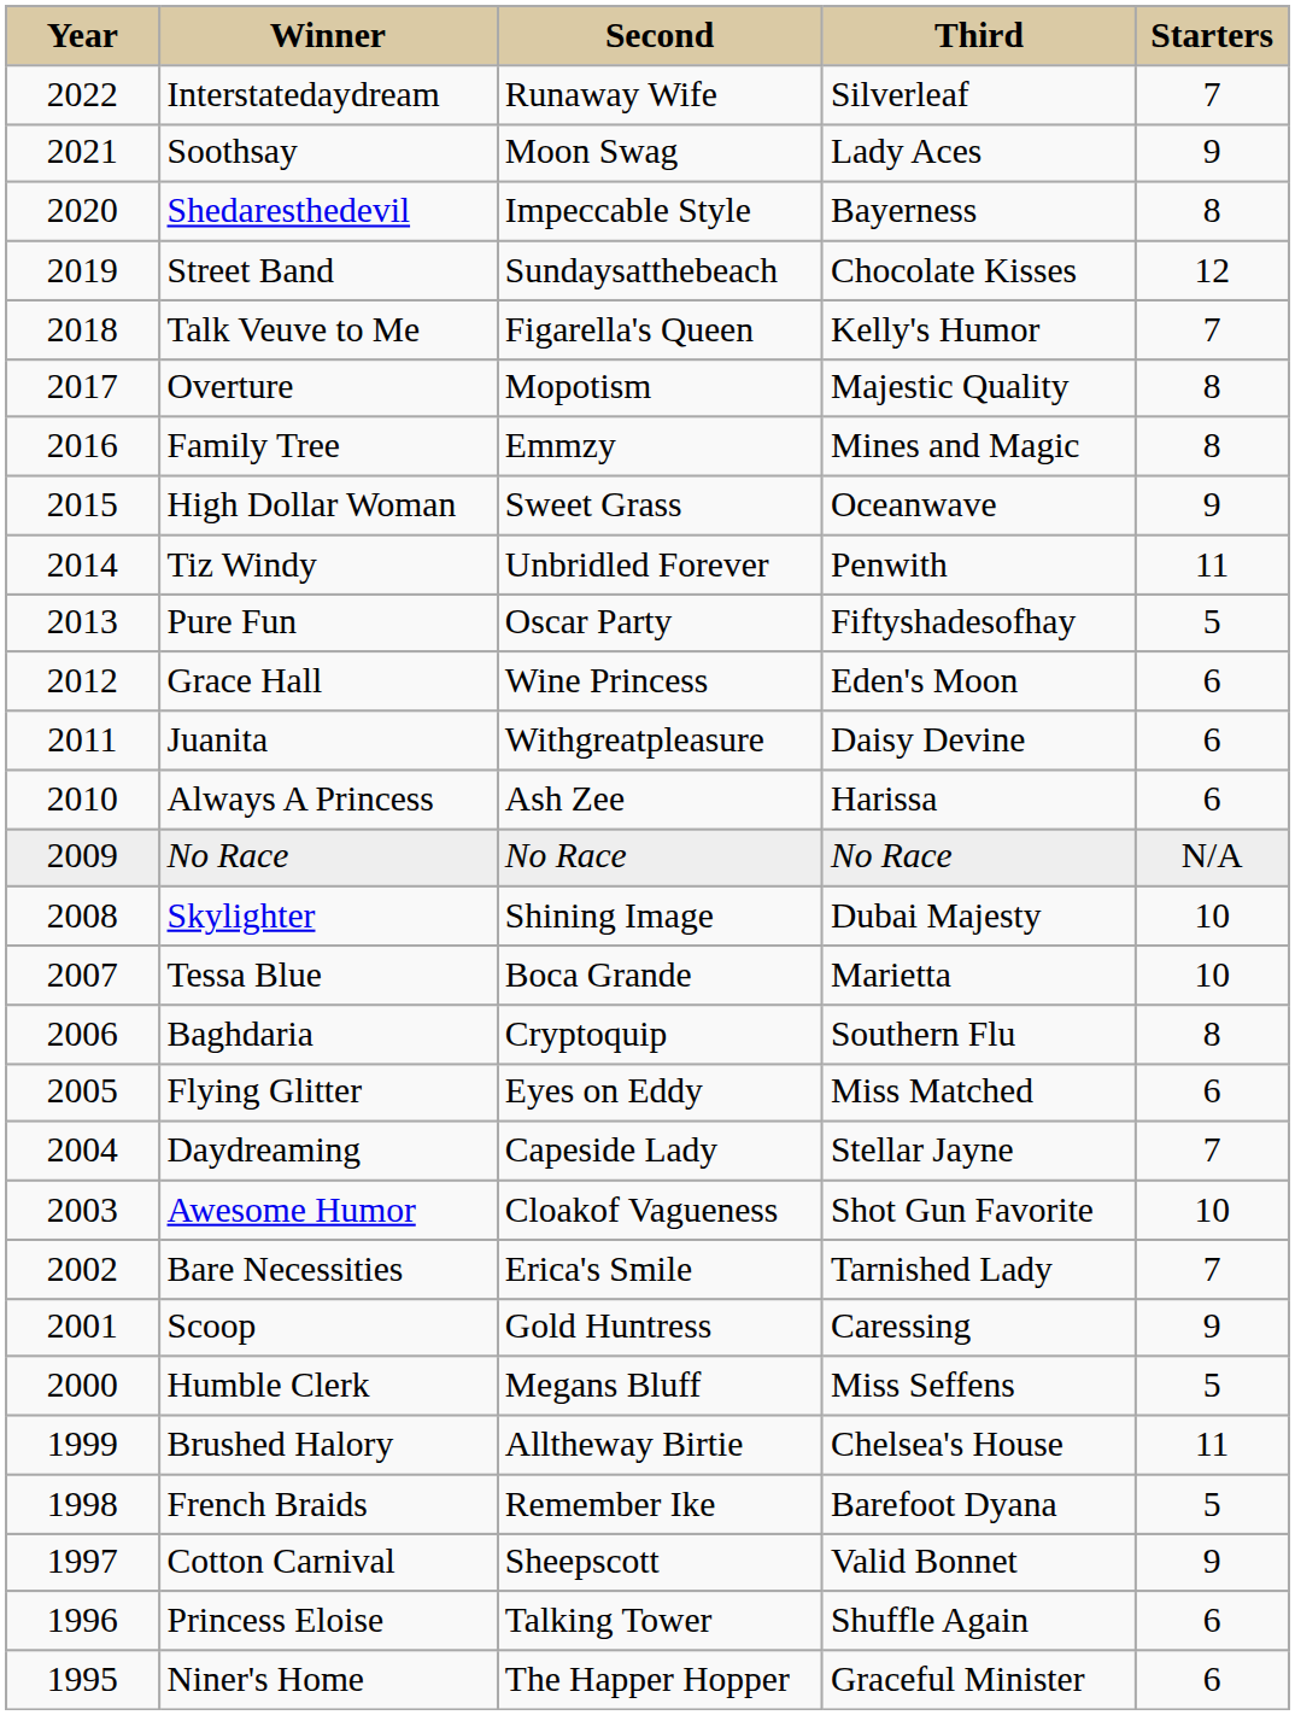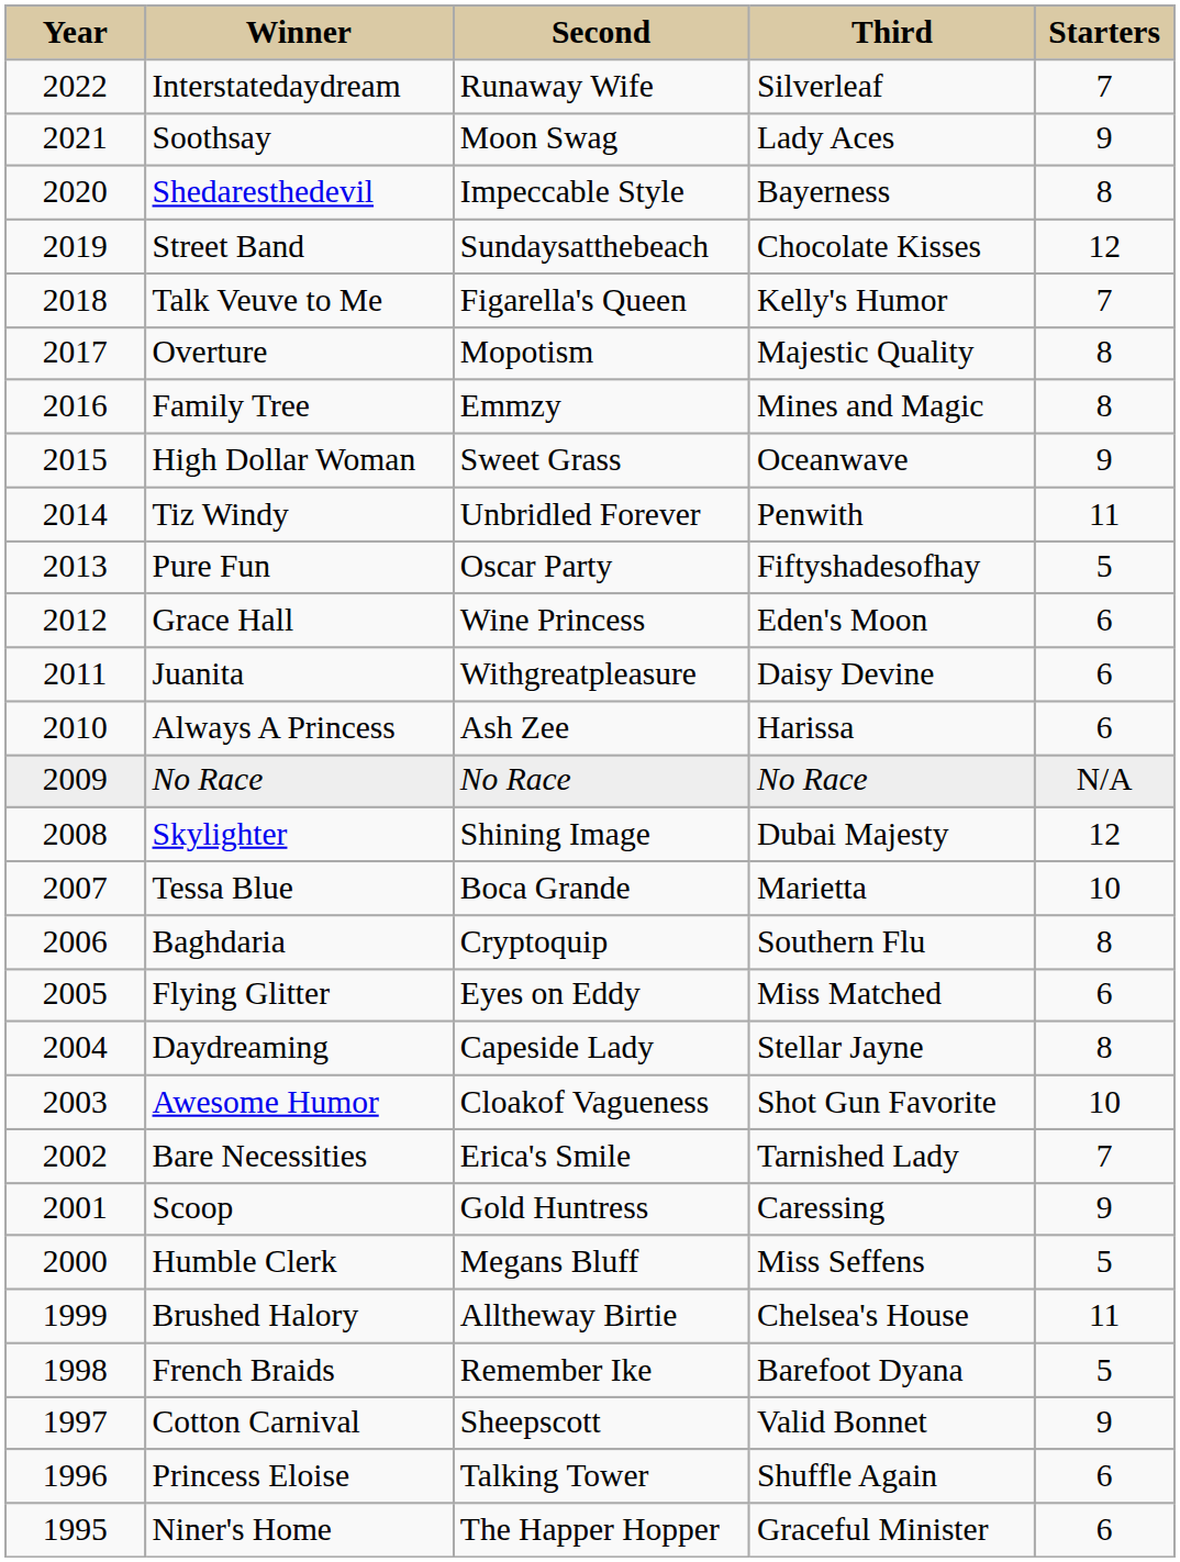Skylighter | column 5: 10 -> 12
Daydreaming | column 5: 7 -> 8
